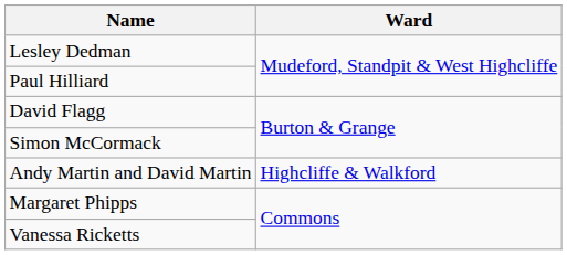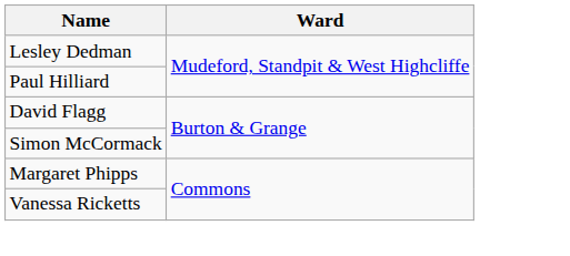- row: Andy Martin and David Martin | Highcliffe & Walkford
